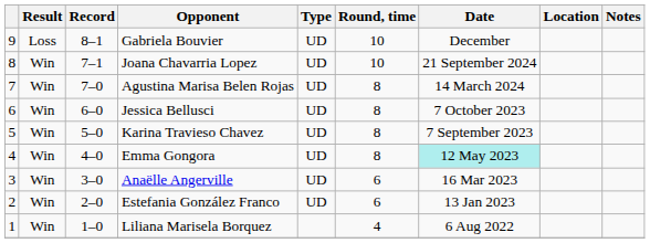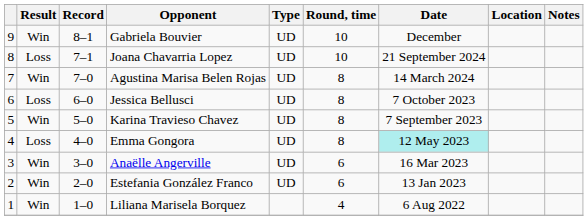Gabriela Bouvier | Result: Loss -> Win
Joana Chavarria Lopez | Result: Win -> Loss
Jessica Bellusci | Result: Win -> Loss
Emma Gongora | Result: Win -> Loss
